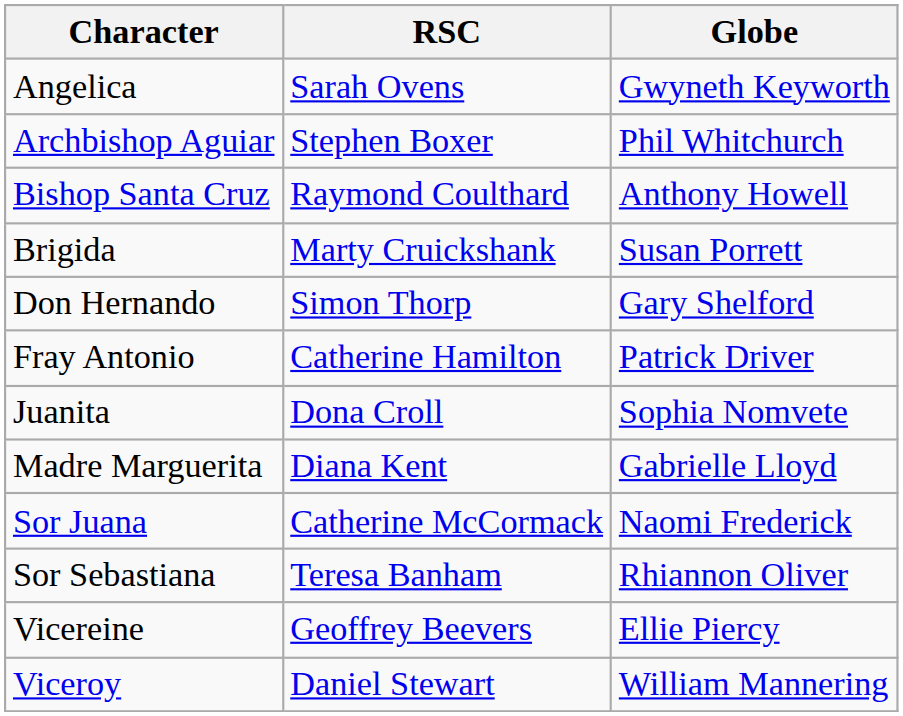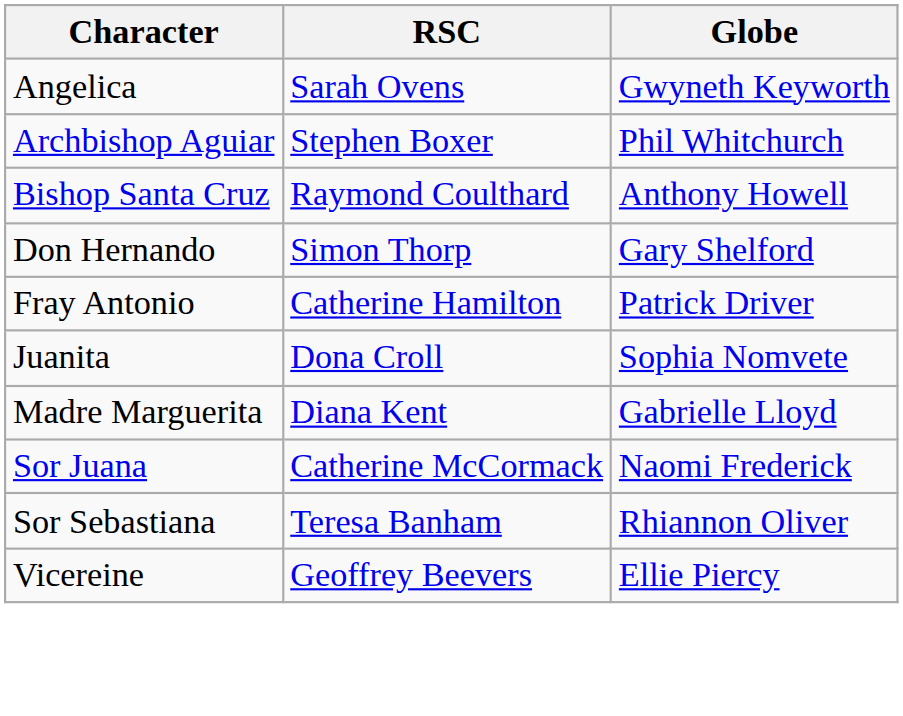- row: Brigida | Marty Cruickshank | Susan Porrett
- row: Viceroy | Daniel Stewart | William Mannering
